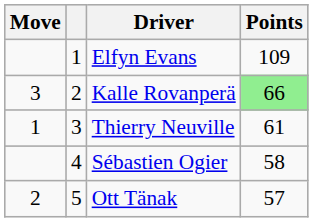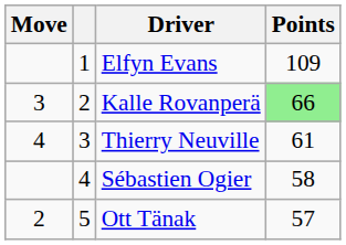Thierry Neuville | Move: 1 -> 4
